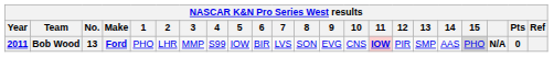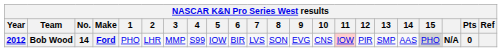Bob Wood | Year: 2011 -> 2012
Bob Wood | No.: 13 -> 14
Bob Wood | 11: bold -> normal
